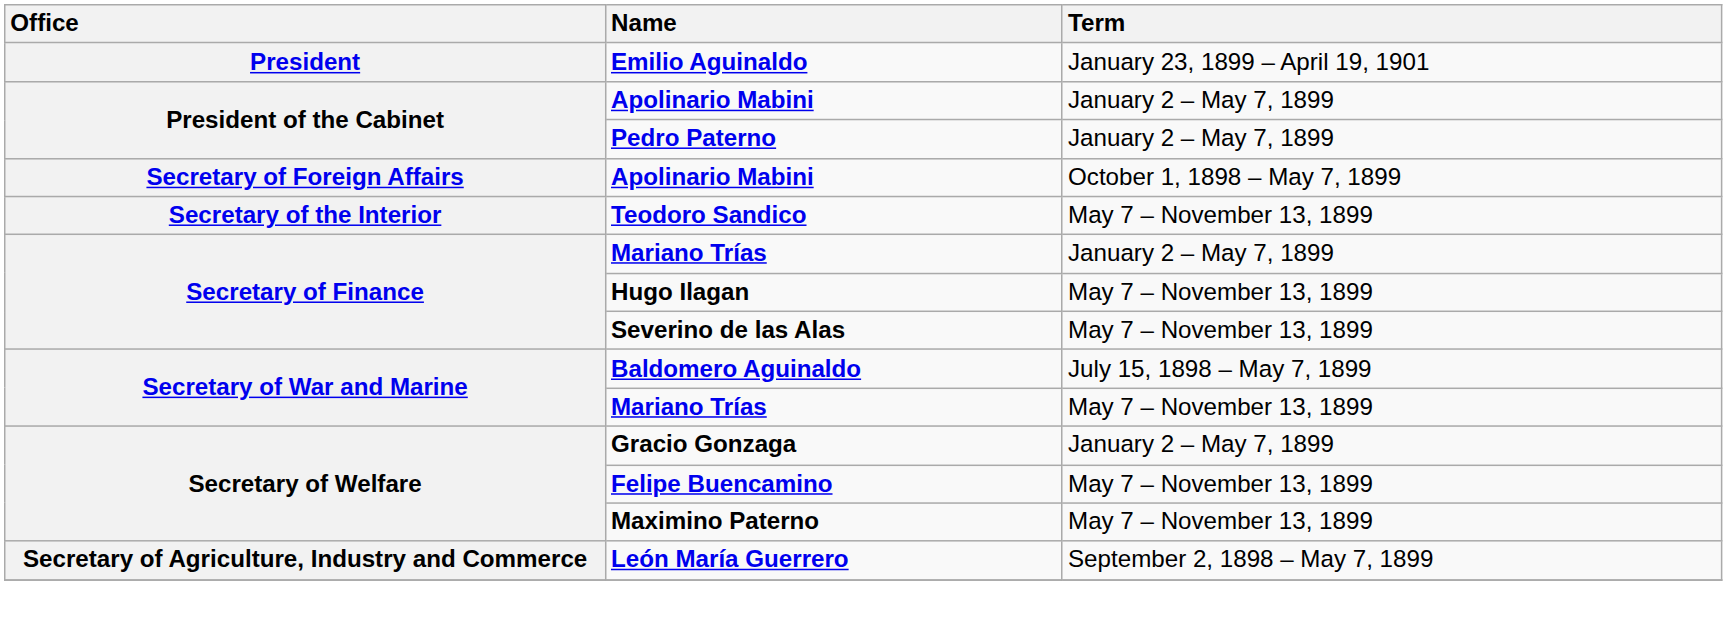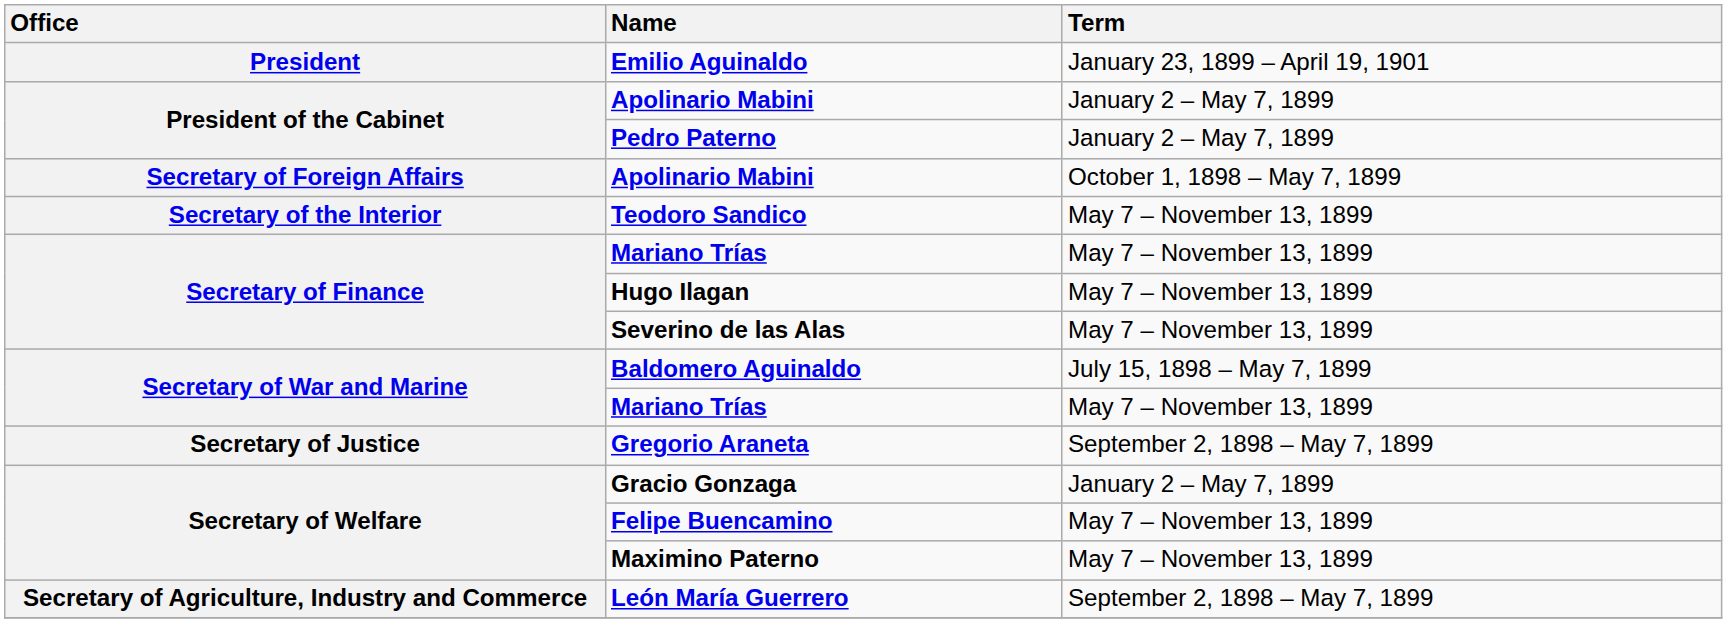Secretary of Finance / Mariano Trías | Term: January 2 – May 7, 1899 -> May 7 – November 13, 1899
+ row: Secretary of Justice | Gregorio Araneta | September 2, 1898 – May 7, 1899
